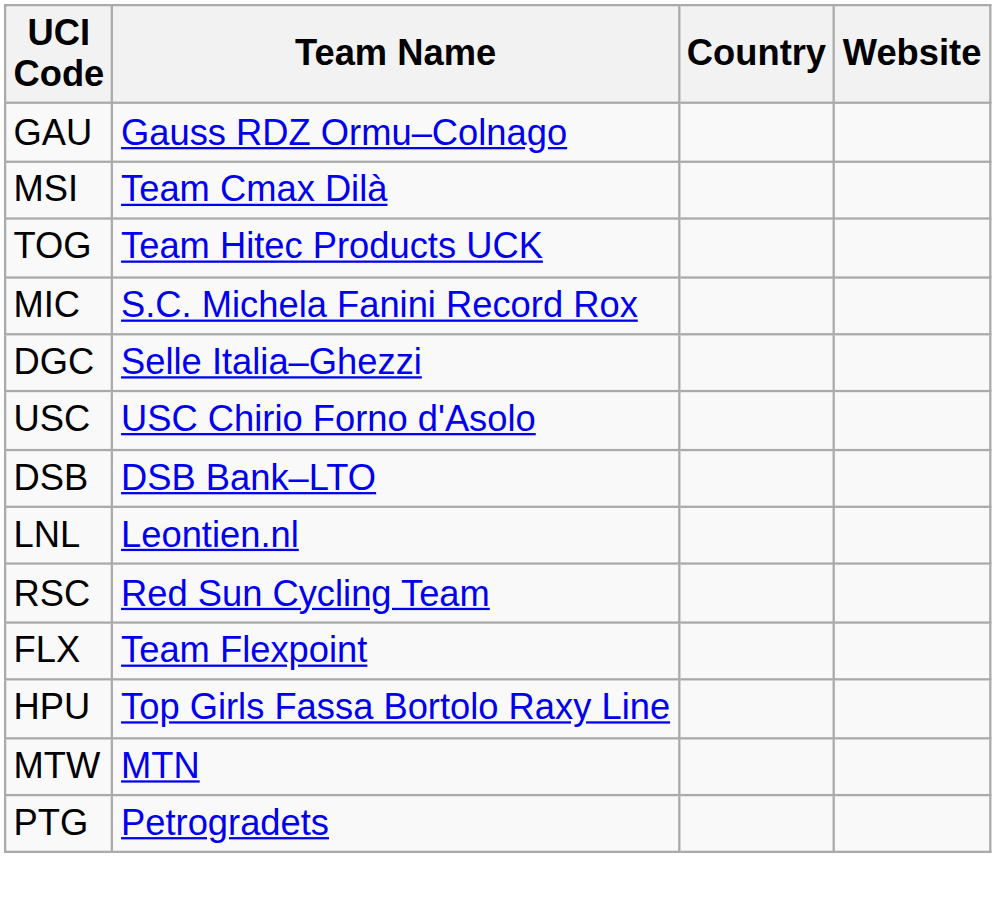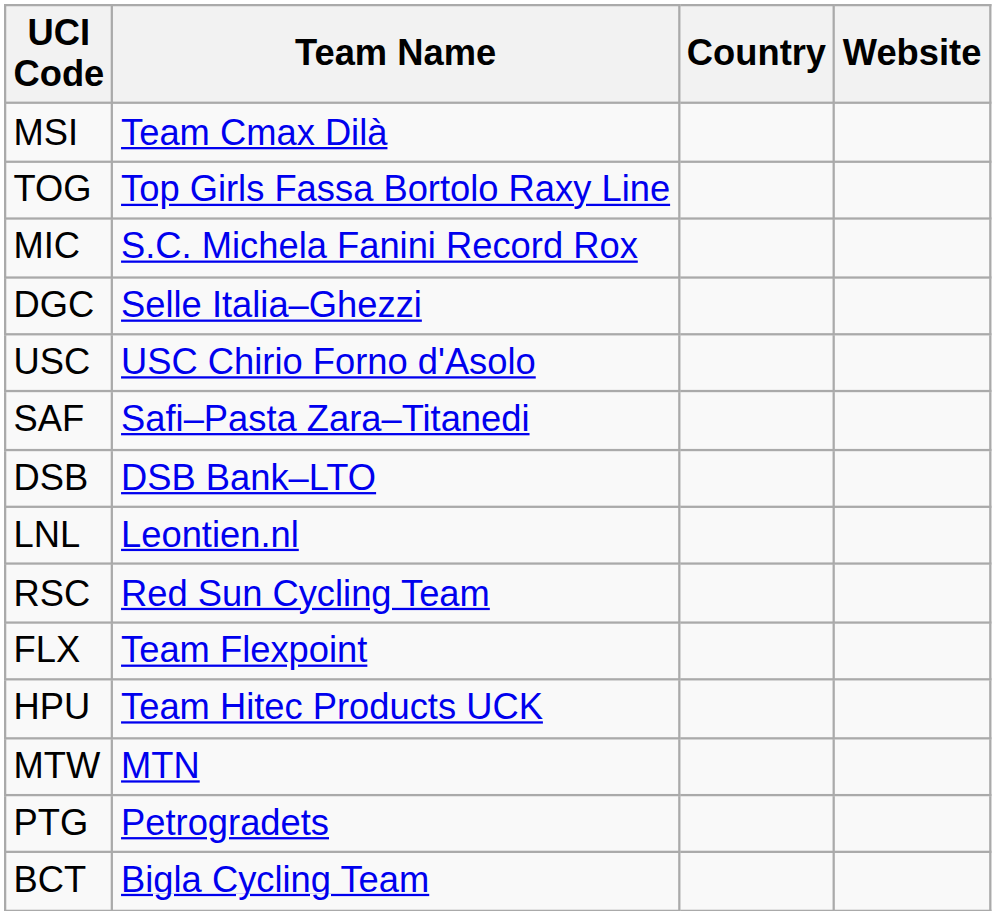- row: GAU | Gauss RDZ Ormu–Colnago
TOG | Team Name: Team Hitec Products UCK -> Top Girls Fassa Bortolo Raxy Line
+ row: SAF | Safi–Pasta Zara–Titanedi
HPU | Team Name: Top Girls Fassa Bortolo Raxy Line -> Team Hitec Products UCK
+ row: BCT | Bigla Cycling Team
